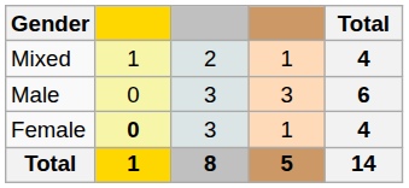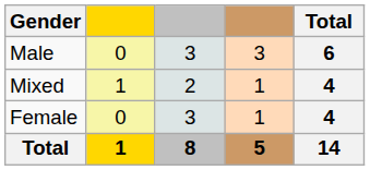rows swapped: Mixed <-> Male
Female | column 2: bold -> normal
